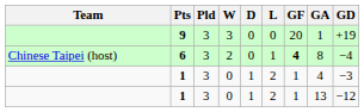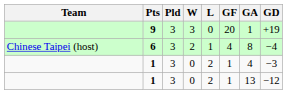- column: D | 0 | 0 | 1 | 1
6 | GF: bold -> normal
